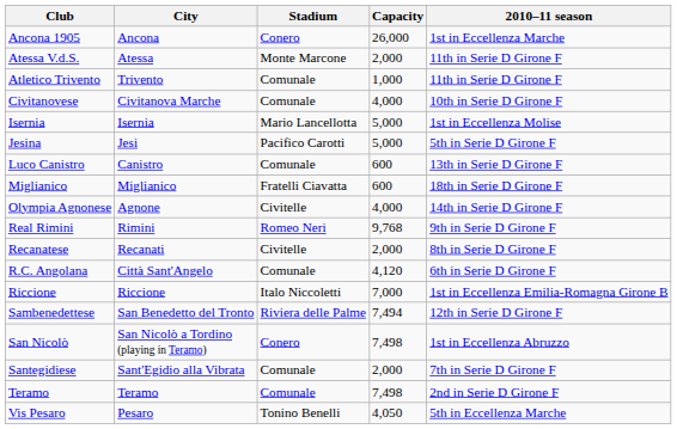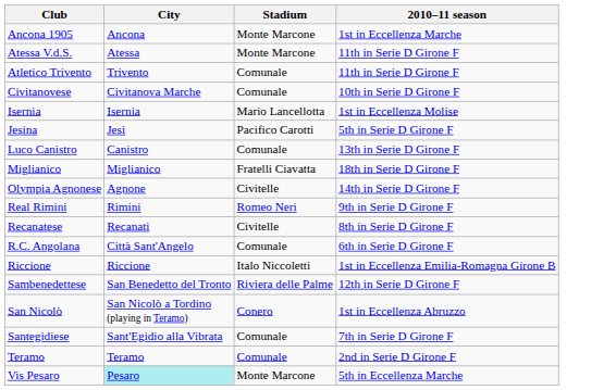- column: Capacity | 26,000 | 2,000 | 1,000 | 4,000 | 5,000 | 5,000 | 600 | 600 | 4,000 | 9,768 | 2,000 | 4,120 | 7,000 | 7,494 | 7,498 | 2,000 | 7,498 | 4,050
Ancona 1905 | Stadium: Conero -> Monte Marcone
Vis Pesaro | City: no background -> paleturquoise background
Vis Pesaro | Stadium: Tonino Benelli -> Monte Marcone
